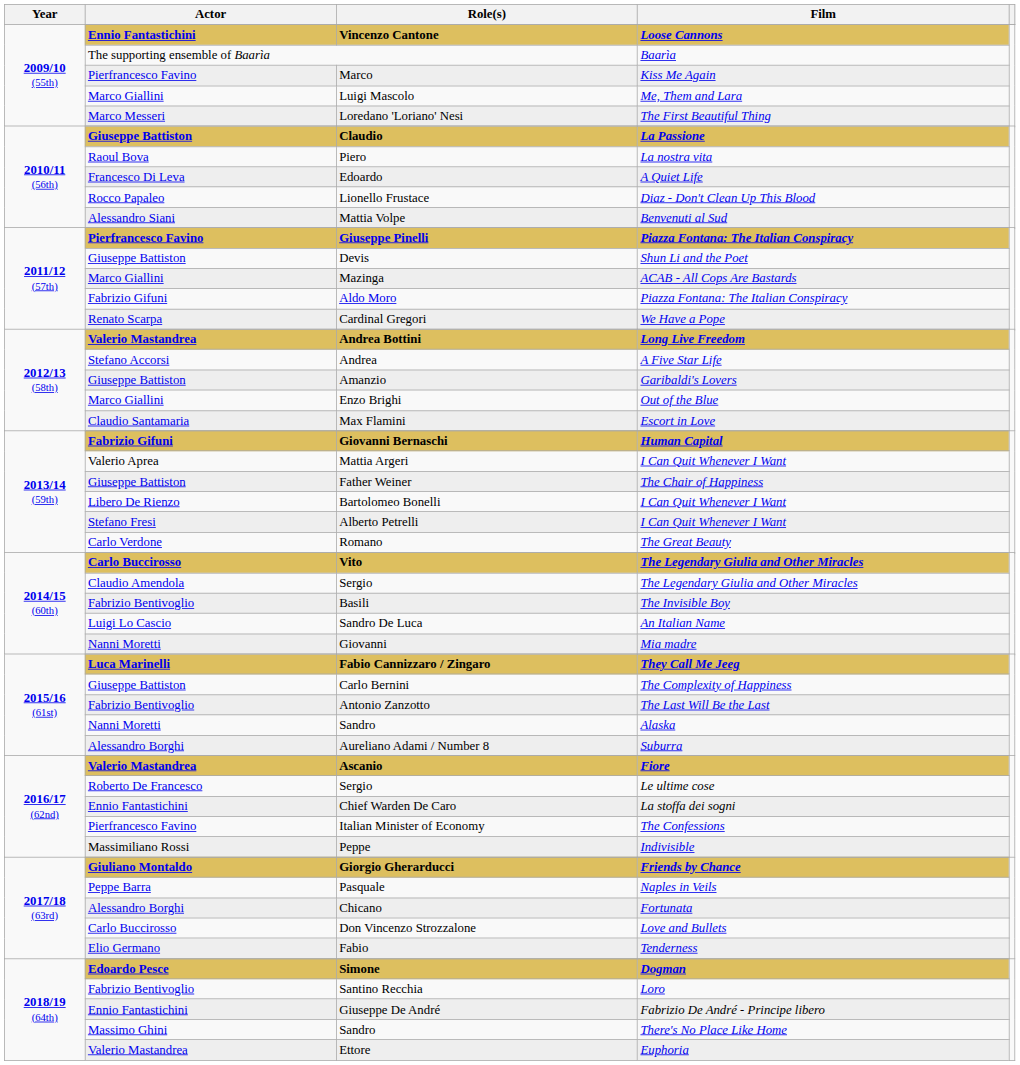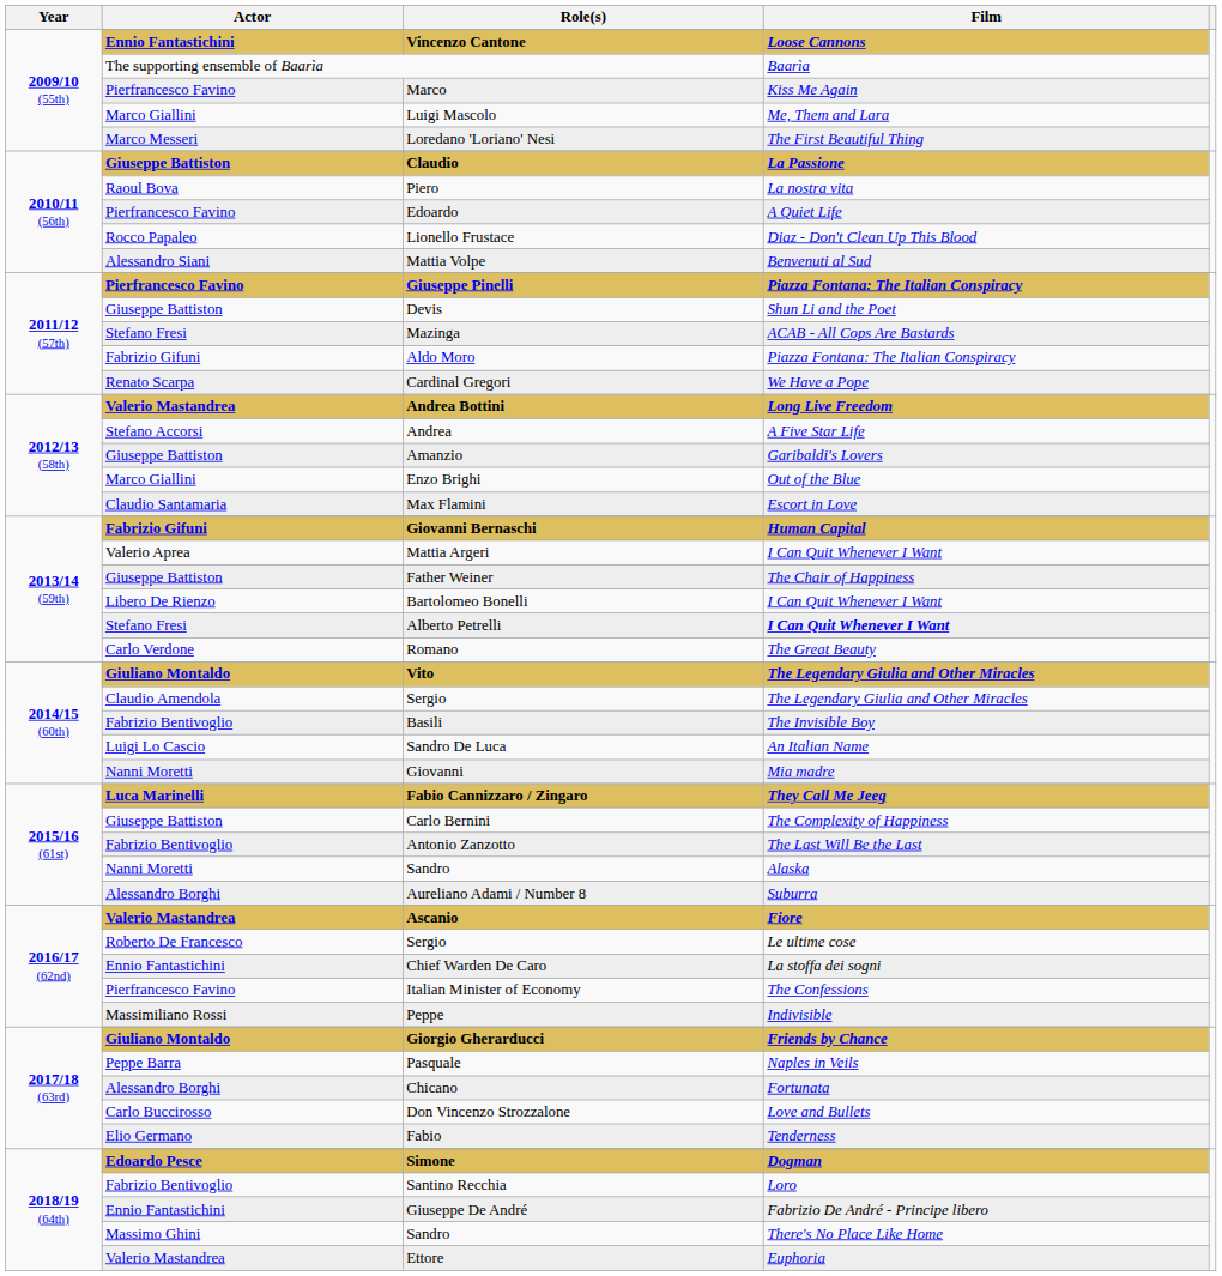Edoardo | Actor: Francesco Di Leva -> Pierfrancesco Favino
Mazinga | Actor: Marco Giallini -> Stefano Fresi
Alberto Petrelli | Film: normal -> bold
Vito | Actor: Carlo Buccirosso -> Giuliano Montaldo
